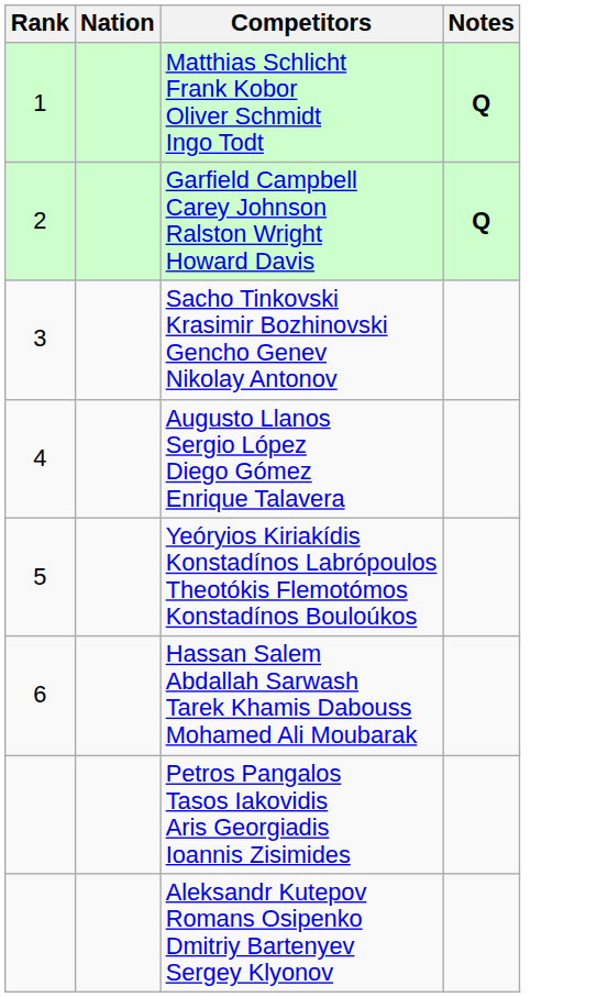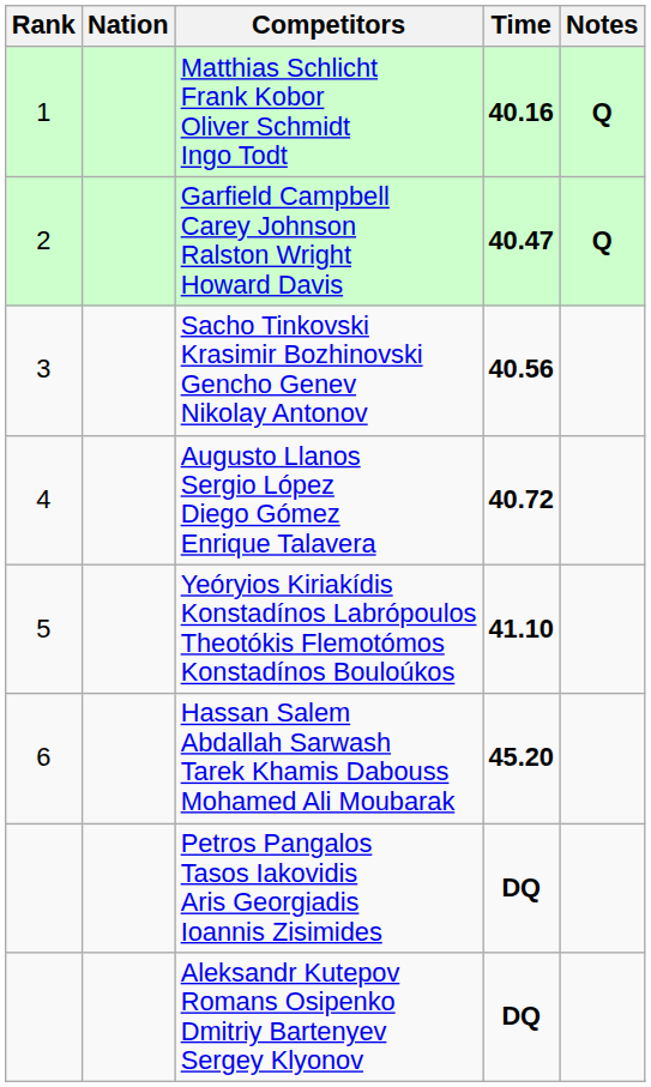+ column: Time | 40.16 | 40.47 | 40.56 | 40.72 | 41.10 | 45.20 | DQ | DQ
